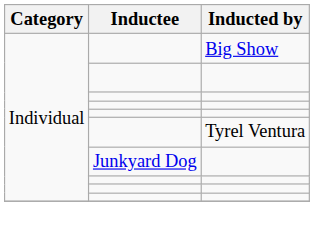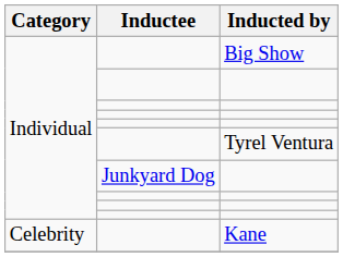+ row: Celebrity | Kane
